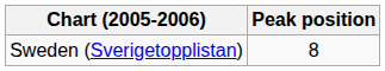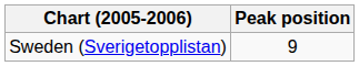Sweden (Sverigetopplistan) | Peak position: 8 -> 9
